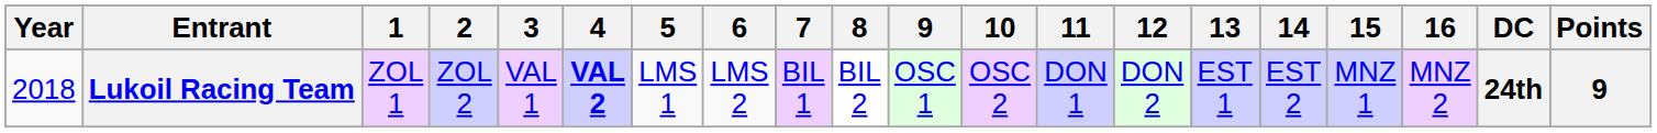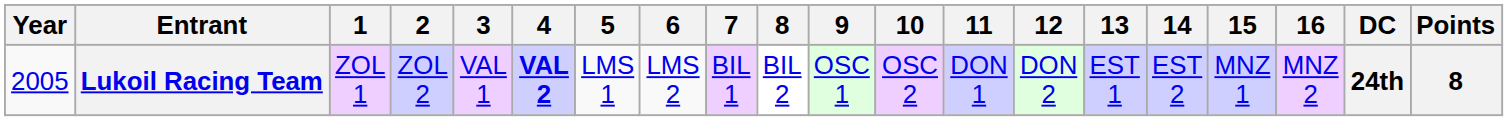Lukoil Racing Team | Year: 2018 -> 2005
Lukoil Racing Team | Points: 9 -> 8
